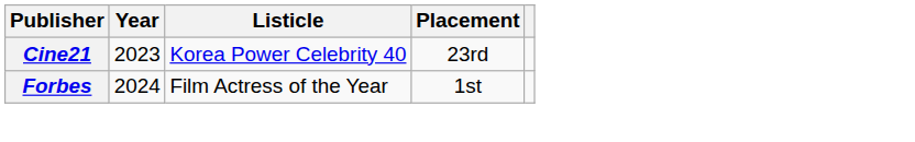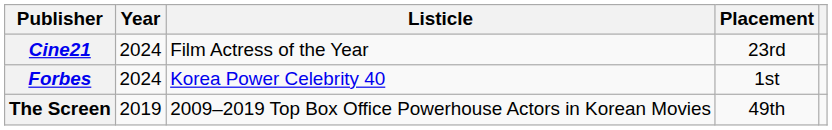Cine21 | Year: 2023 -> 2024
Cine21 | Listicle: Korea Power Celebrity 40 -> Film Actress of the Year
Forbes | Listicle: Film Actress of the Year -> Korea Power Celebrity 40
+ row: The Screen | 2019 | 2009–2019 Top Box Office Powerhouse Actors in Korean Movies | 49th
